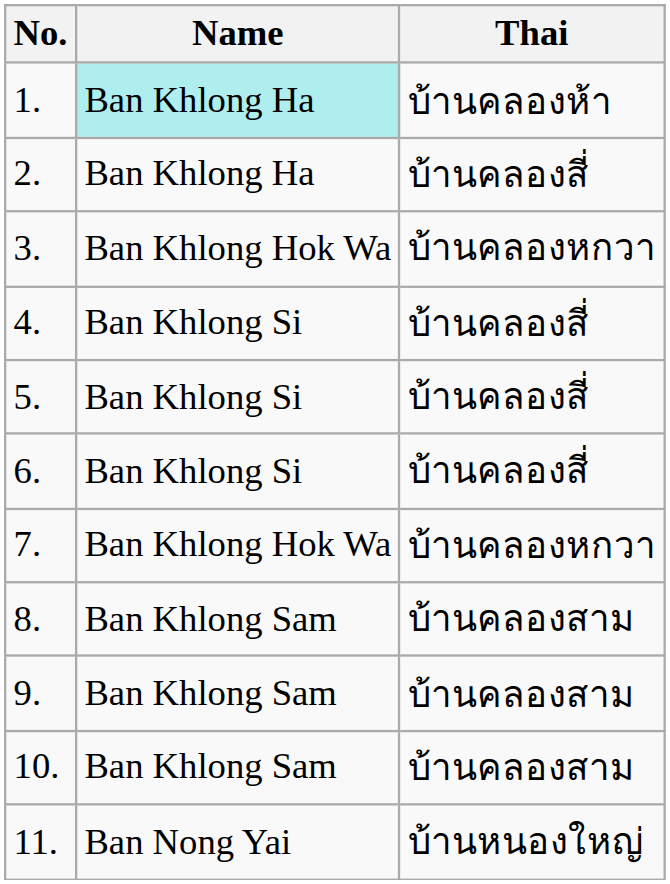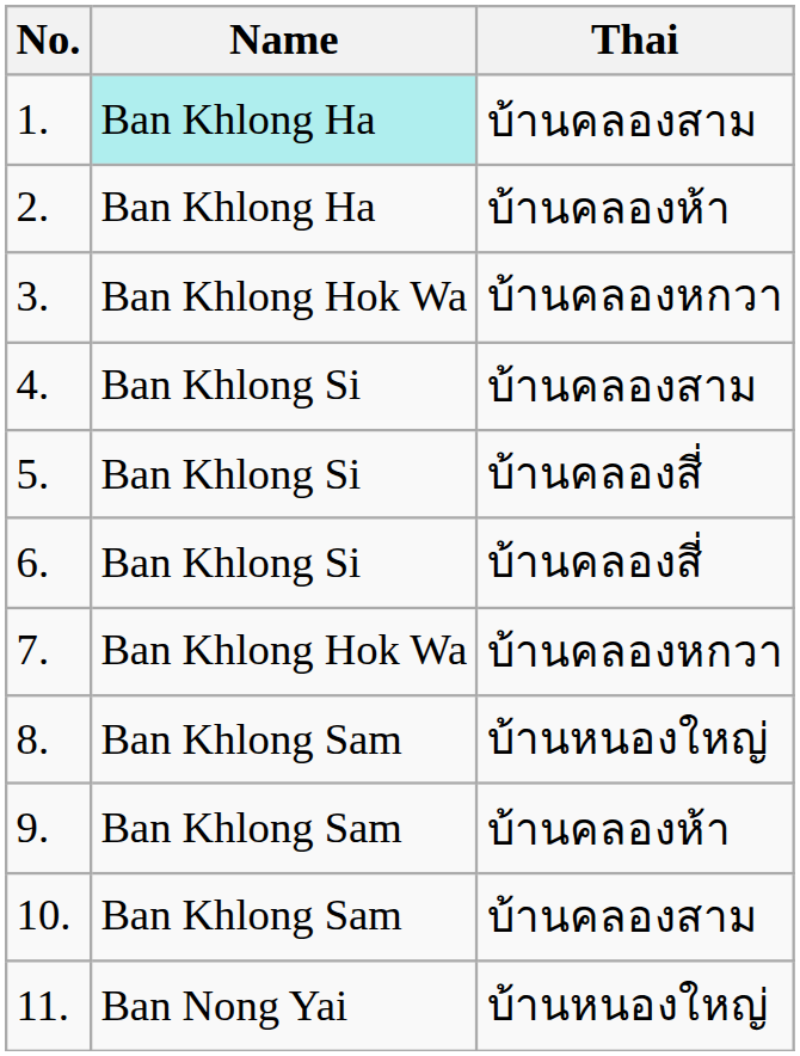1. | Thai: บ้านคลองห้า -> บ้านคลองสาม
2. | Thai: บ้านคลองสี่ -> บ้านคลองห้า
4. | Thai: บ้านคลองสี่ -> บ้านคลองสาม
8. | Thai: บ้านคลองสาม -> บ้านหนองใหญ่
9. | Thai: บ้านคลองสาม -> บ้านคลองห้า
